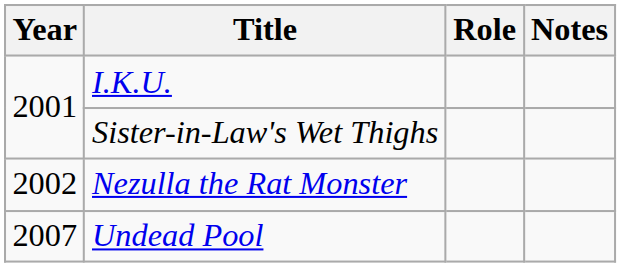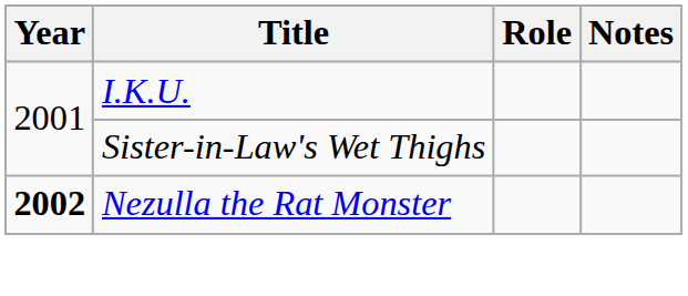Nezulla the Rat Monster | Year: normal -> bold
- row: 2007 | Undead Pool
